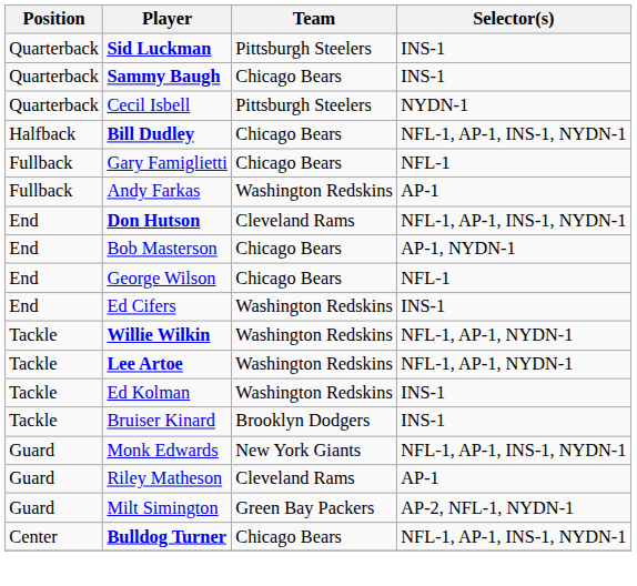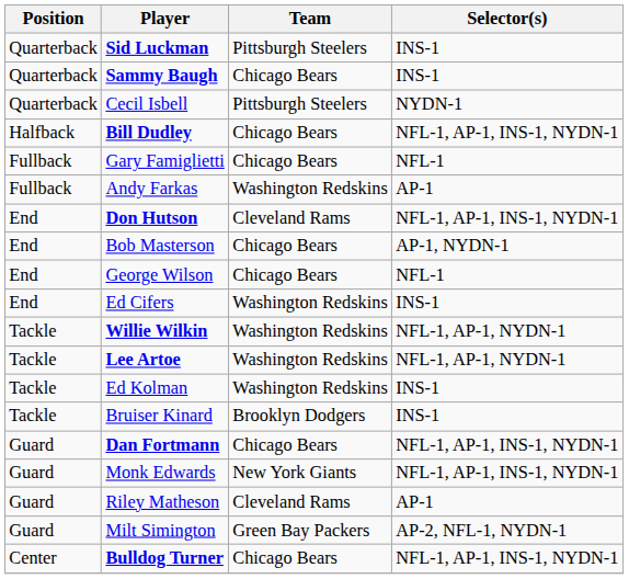+ row: Guard | Dan Fortmann | Chicago Bears | NFL-1, AP-1, INS-1, NYDN-1
